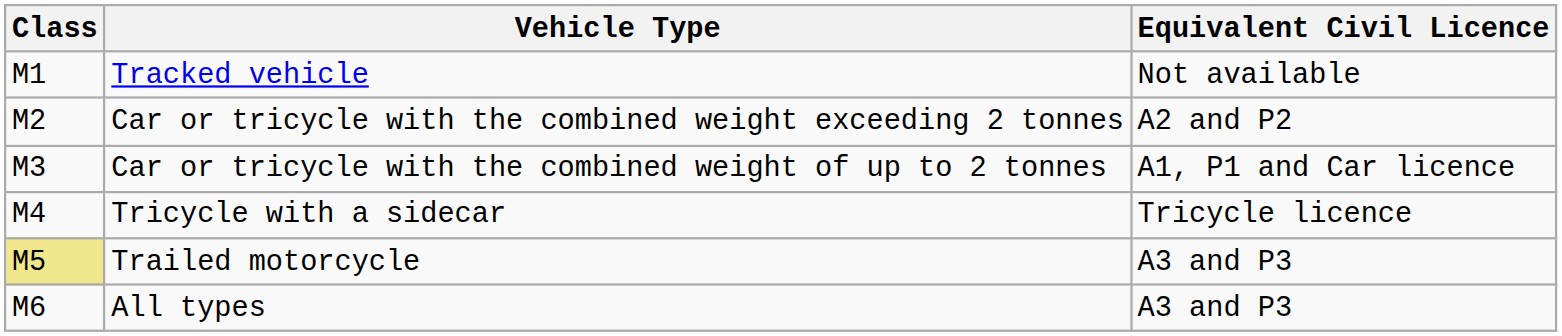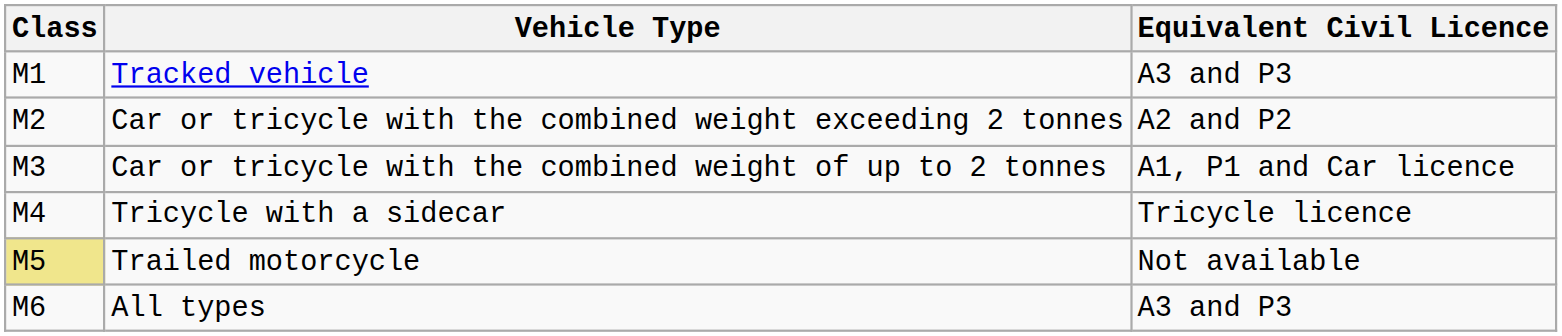Tracked vehicle | Equivalent Civil Licence: Not available -> A3 and P3
Trailed motorcycle | Equivalent Civil Licence: A3 and P3 -> Not available
